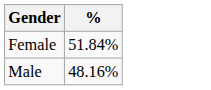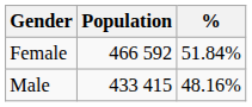+ column: Population | 466 592 | 433 415
